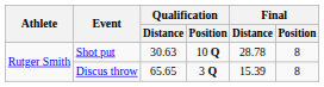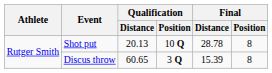Shot put | Qualification / Distance: 30.63 -> 20.13
Discus throw | Qualification / Distance: 65.65 -> 60.65
